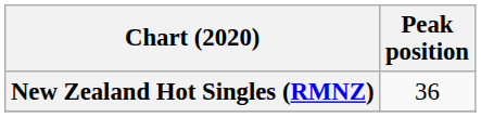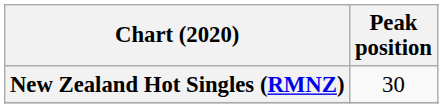New Zealand Hot Singles (RMNZ) | Peak position: 36 -> 30
